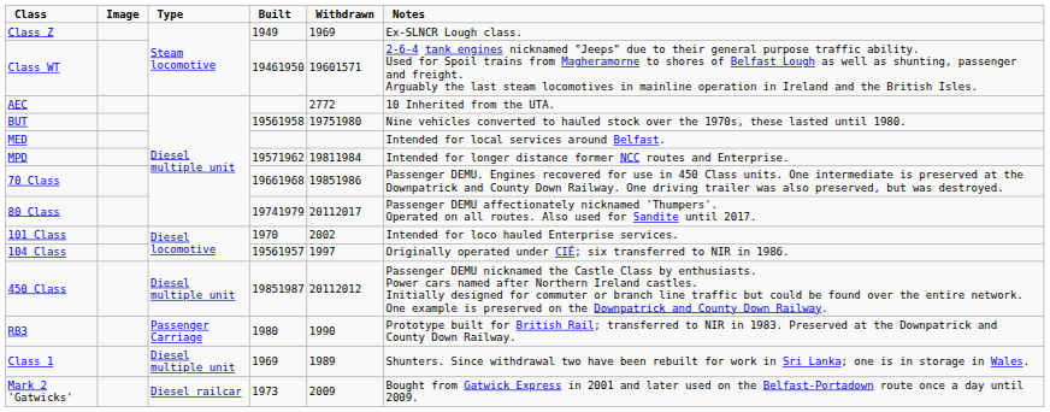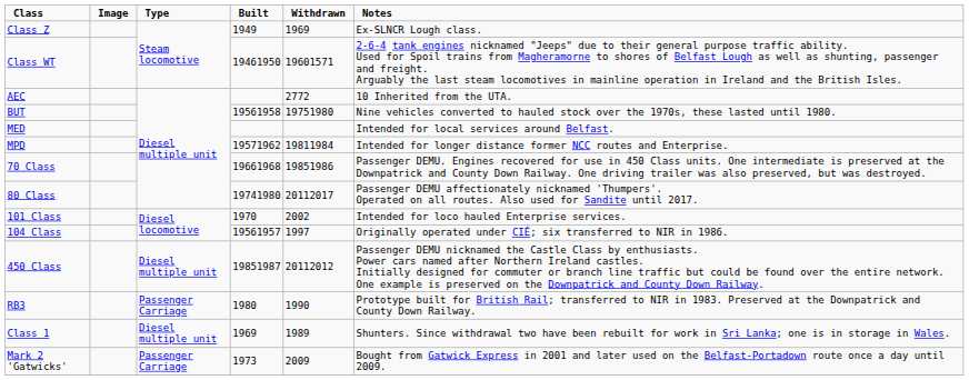80 Class | Built: 19741979 -> 19741980
Mark 2 'Gatwicks' | Type: Diesel railcar -> Passenger Carriage
